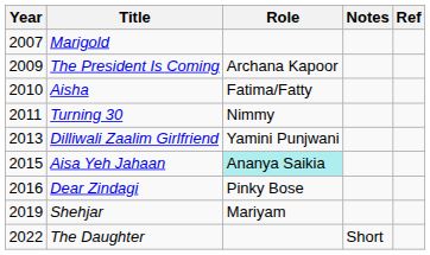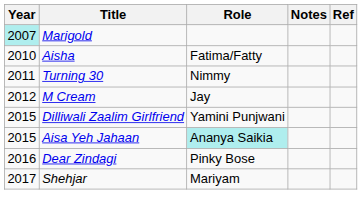Marigold | Year: no background -> paleturquoise background
- row: 2009 | The President Is Coming | Archana Kapoor
+ row: 2012 | M Cream | Jay
Dilliwali Zaalim Girlfriend | Year: 2013 -> 2015
Shehjar | Year: 2019 -> 2017
- row: 2022 | The Daughter | Short
